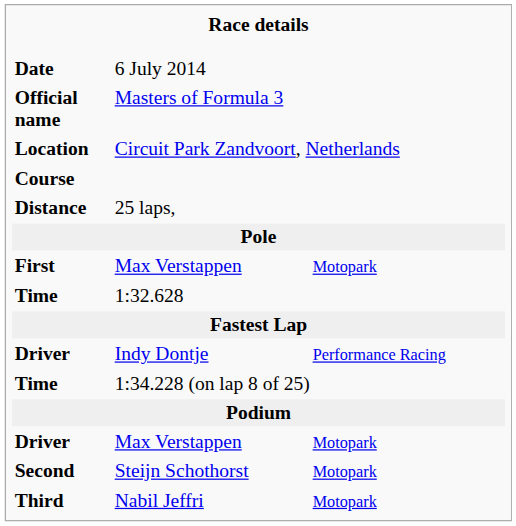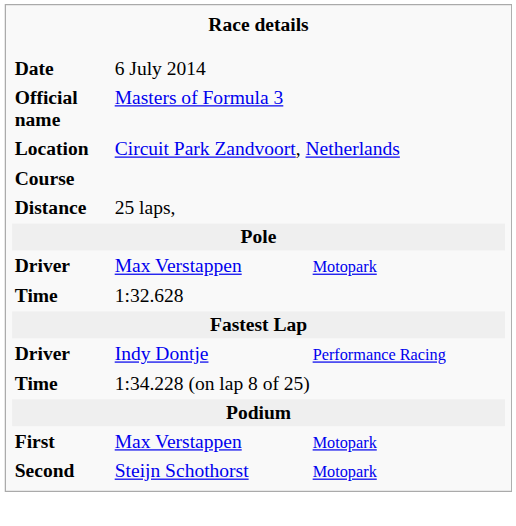rows swapped: Driver / Max Verstappen <-> First
- row: Third | Nabil Jeffri | Motopark
